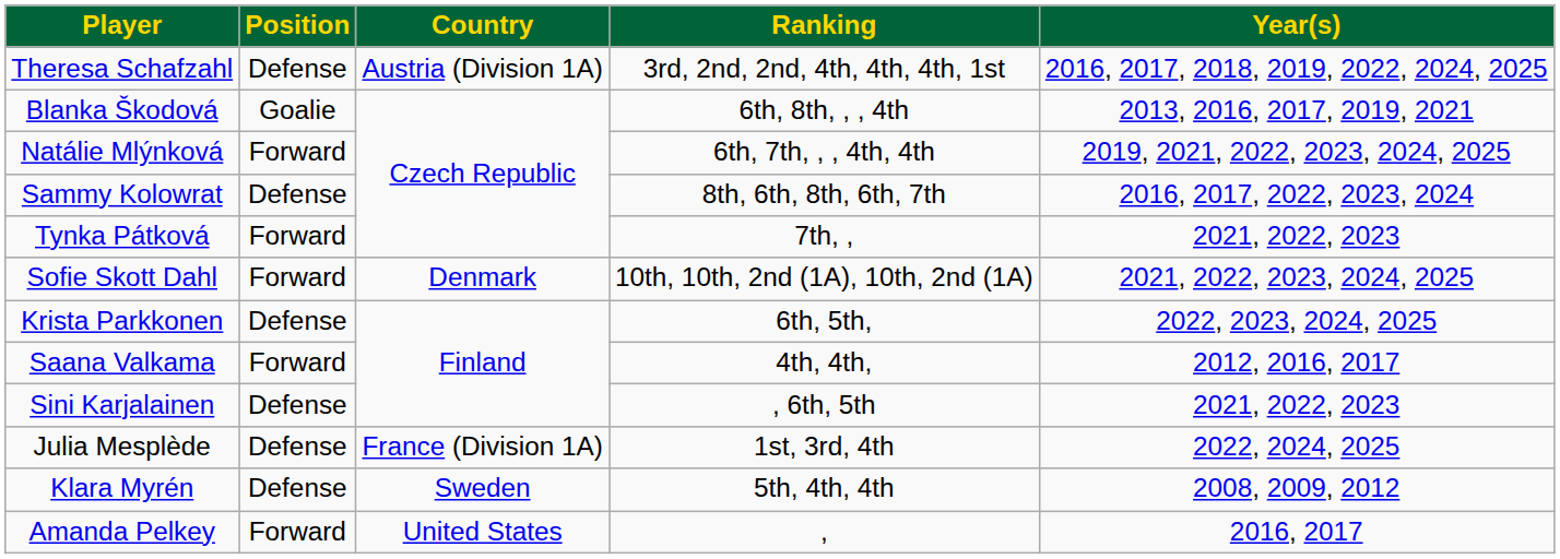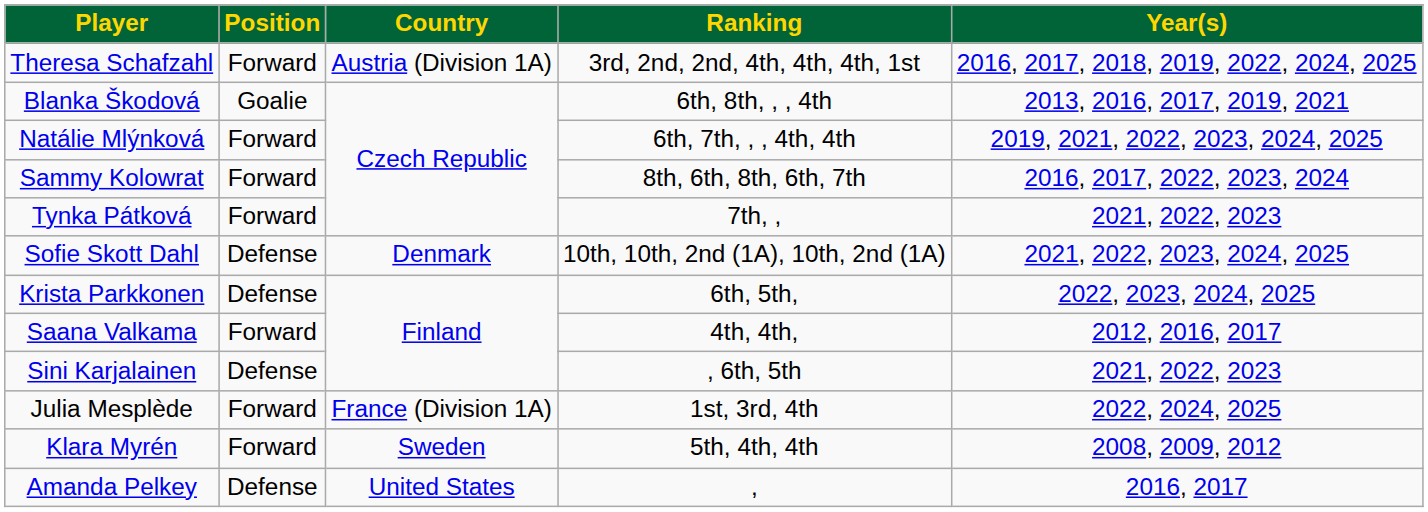Theresa Schafzahl | Position: Defense -> Forward
Sammy Kolowrat | Position: Defense -> Forward
Sofie Skott Dahl | Position: Forward -> Defense
Julia Mesplède | Position: Defense -> Forward
Klara Myrén | Position: Defense -> Forward
Amanda Pelkey | Position: Forward -> Defense
